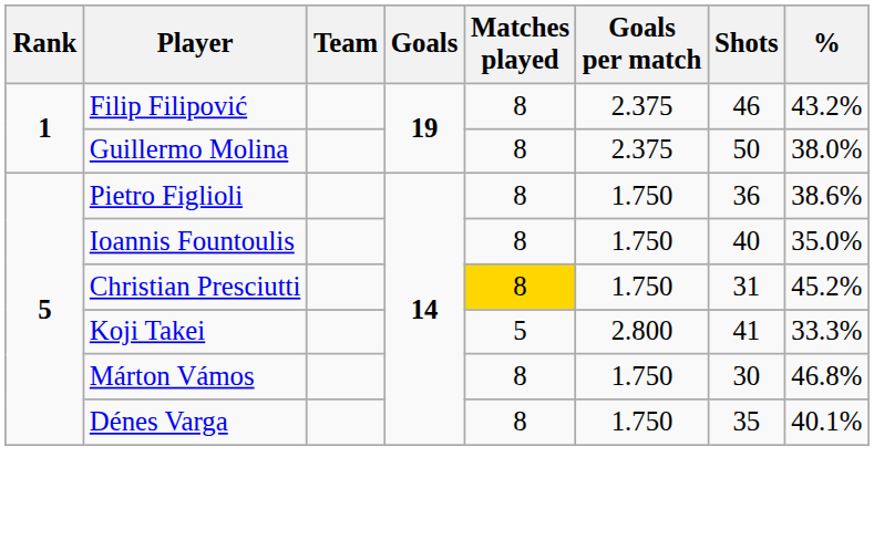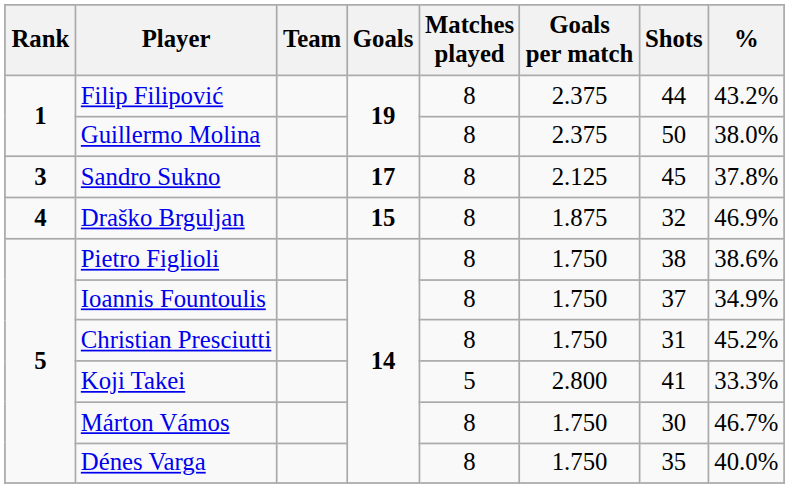Filip Filipović | Shots: 46 -> 44
+ row: 3 | Sandro Sukno | 17 | 8 | 2.125 | 45 | 37.8%
+ row: 4 | Draško Brguljan | 15 | 8 | 1.875 | 32 | 46.9%
Pietro Figlioli | Shots: 36 -> 38
Ioannis Fountoulis | Shots: 40 -> 37
Ioannis Fountoulis | %: 35.0% -> 34.9%
Christian Presciutti | Matches played: gold background -> no background
Márton Vámos | %: 46.8% -> 46.7%
Dénes Varga | %: 40.1% -> 40.0%
